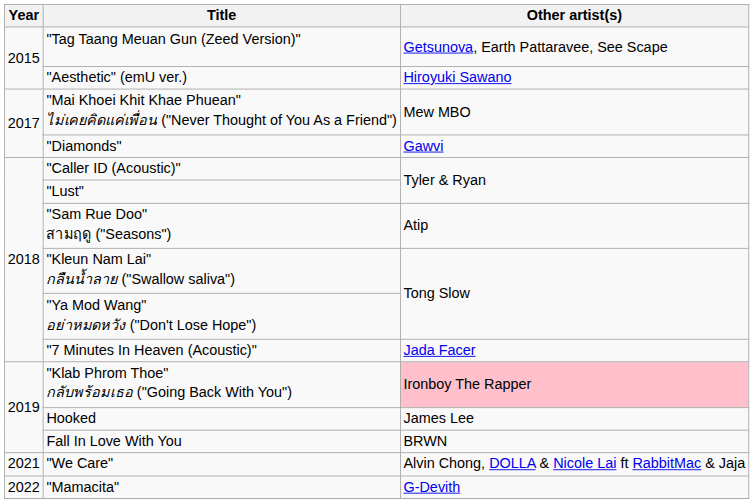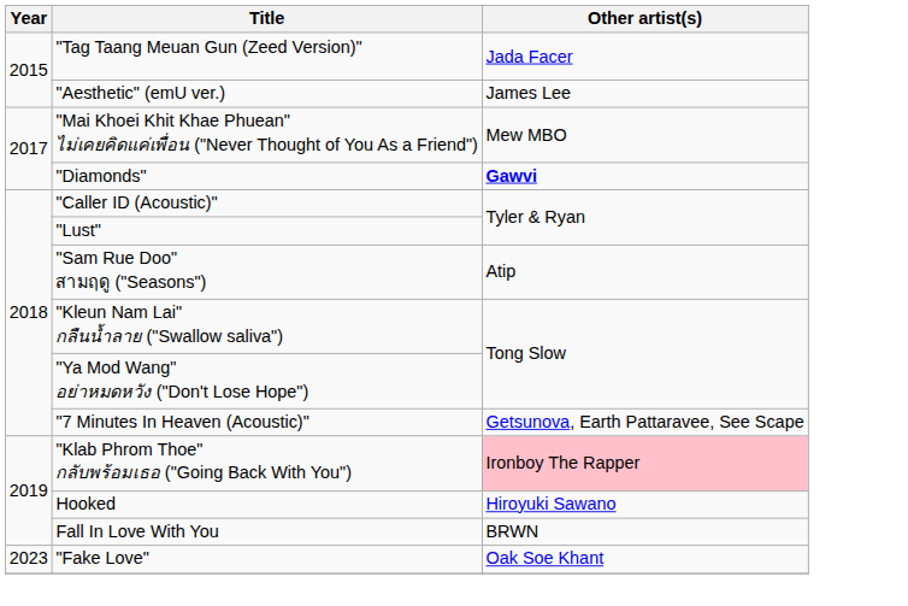"Tag Taang Meuan Gun (Zeed Version)" | Other artist(s): Getsunova, Earth Pattaravee, See Scape -> Jada Facer
"Aesthetic" (emU ver.) | Other artist(s): Hiroyuki Sawano -> James Lee
"Diamonds" | Other artist(s): normal -> bold
"7 Minutes In Heaven (Acoustic)" | Other artist(s): Jada Facer -> Getsunova, Earth Pattaravee, See Scape
Hooked | Other artist(s): James Lee -> Hiroyuki Sawano
- row: 2021 | "We Care" | Alvin Chong, DOLLA & Nicole Lai ft RabbitMac & Jaja
- row: 2022 | "Mamacita" | G-Devith
+ row: 2023 | "Fake Love" | Oak Soe Khant
